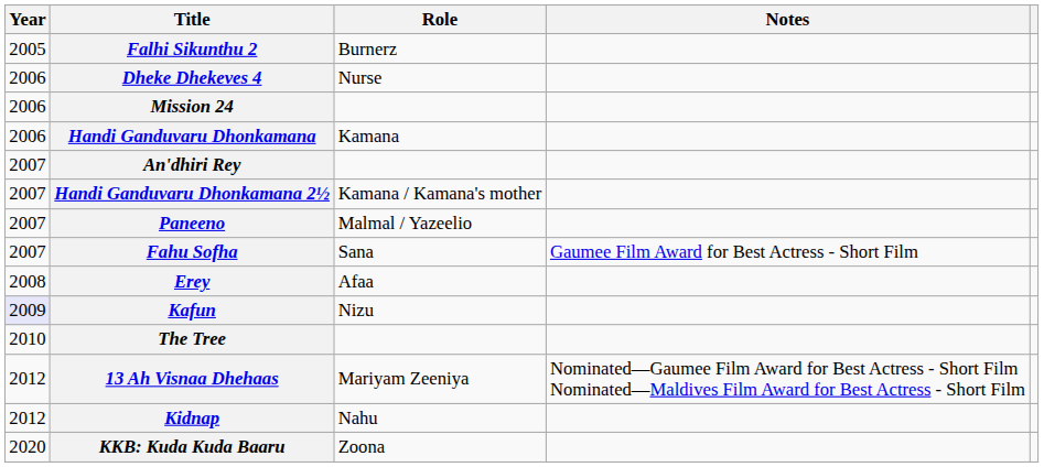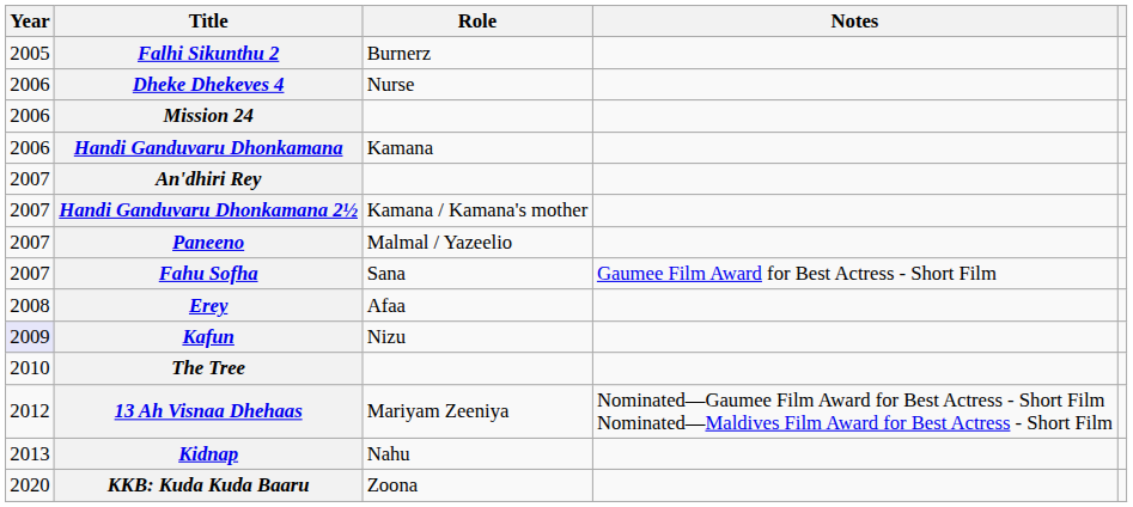Kidnap | Year: 2012 -> 2013
